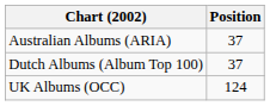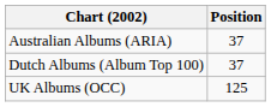UK Albums (OCC) | Position: 124 -> 125
